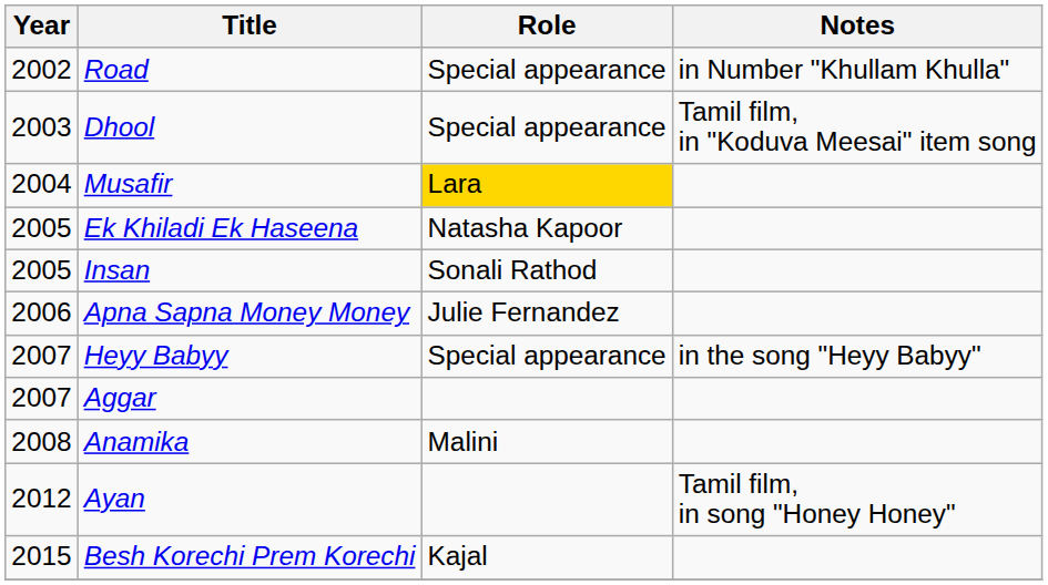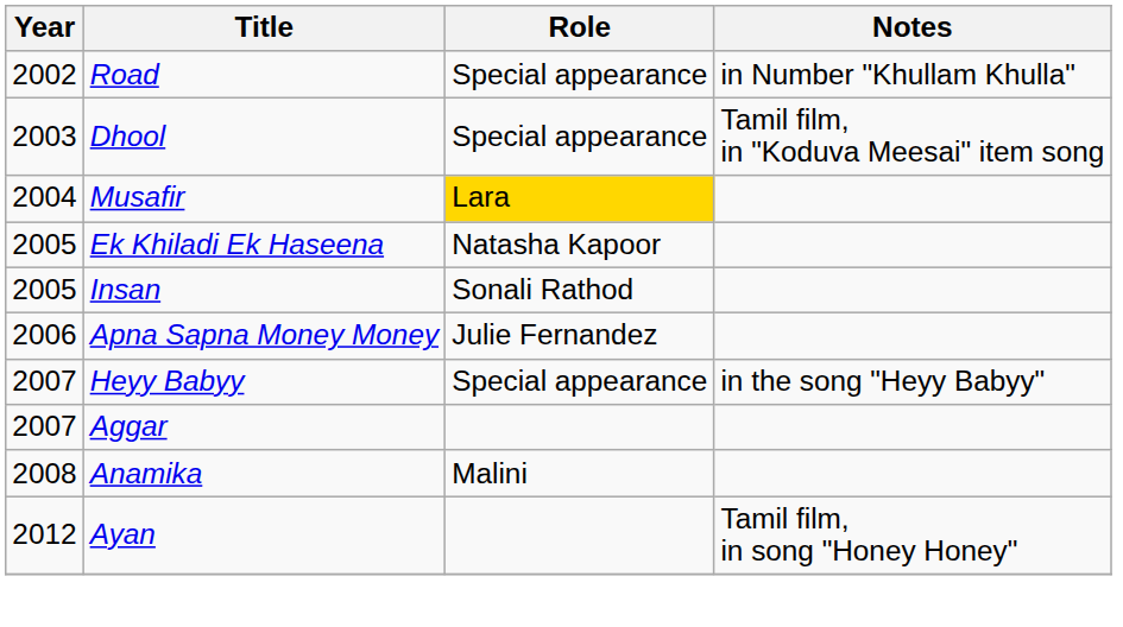- row: 2015 | Besh Korechi Prem Korechi | Kajal
